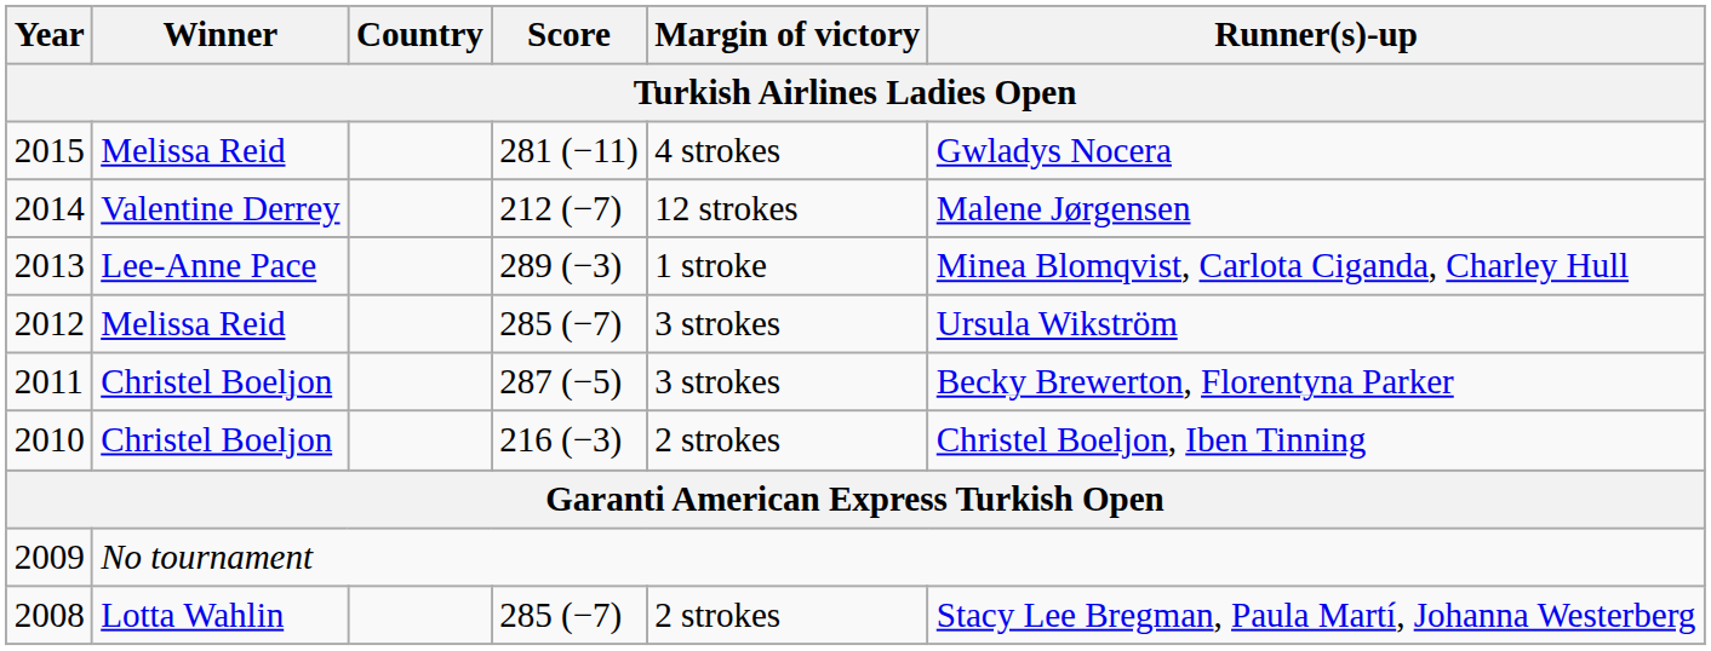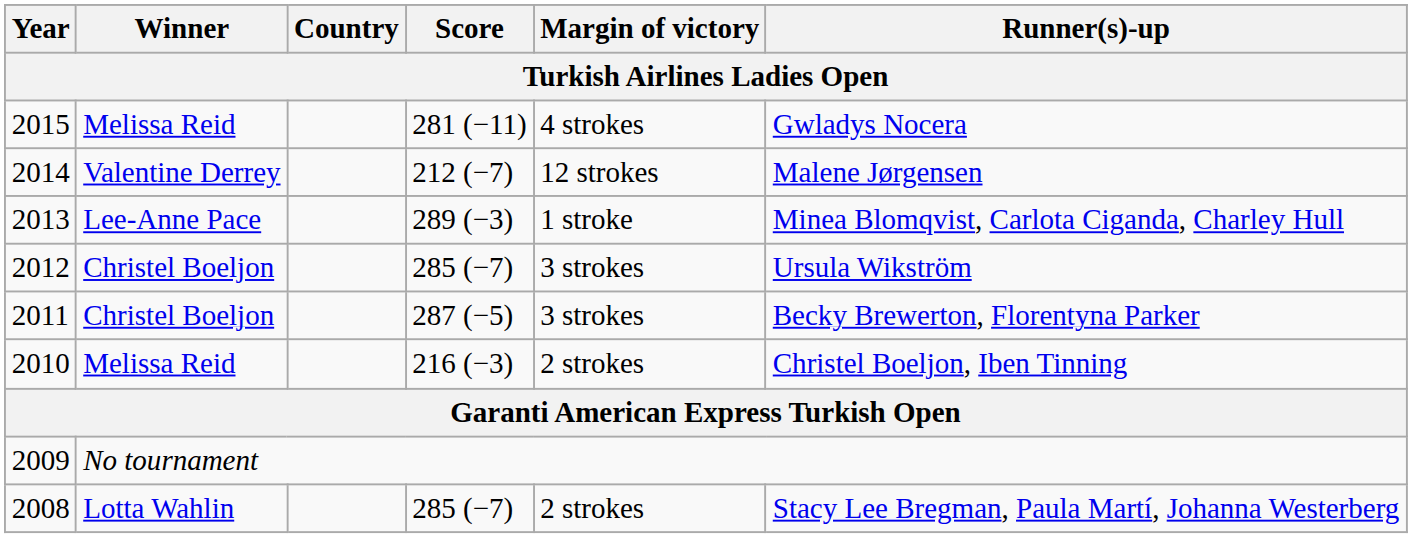2012 | Winner: Melissa Reid -> Christel Boeljon
2010 | Winner: Christel Boeljon -> Melissa Reid
